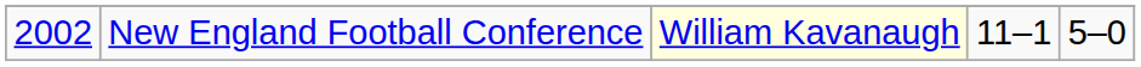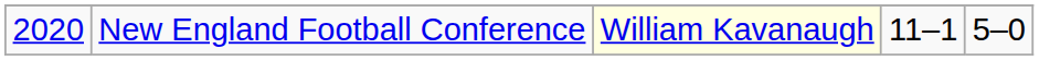New England Football Conference | column 1: 2002 -> 2020
